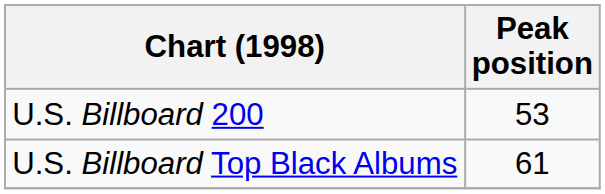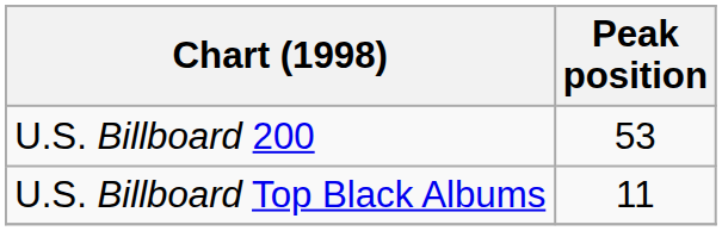U.S. Billboard Top Black Albums | Peak position: 61 -> 11
